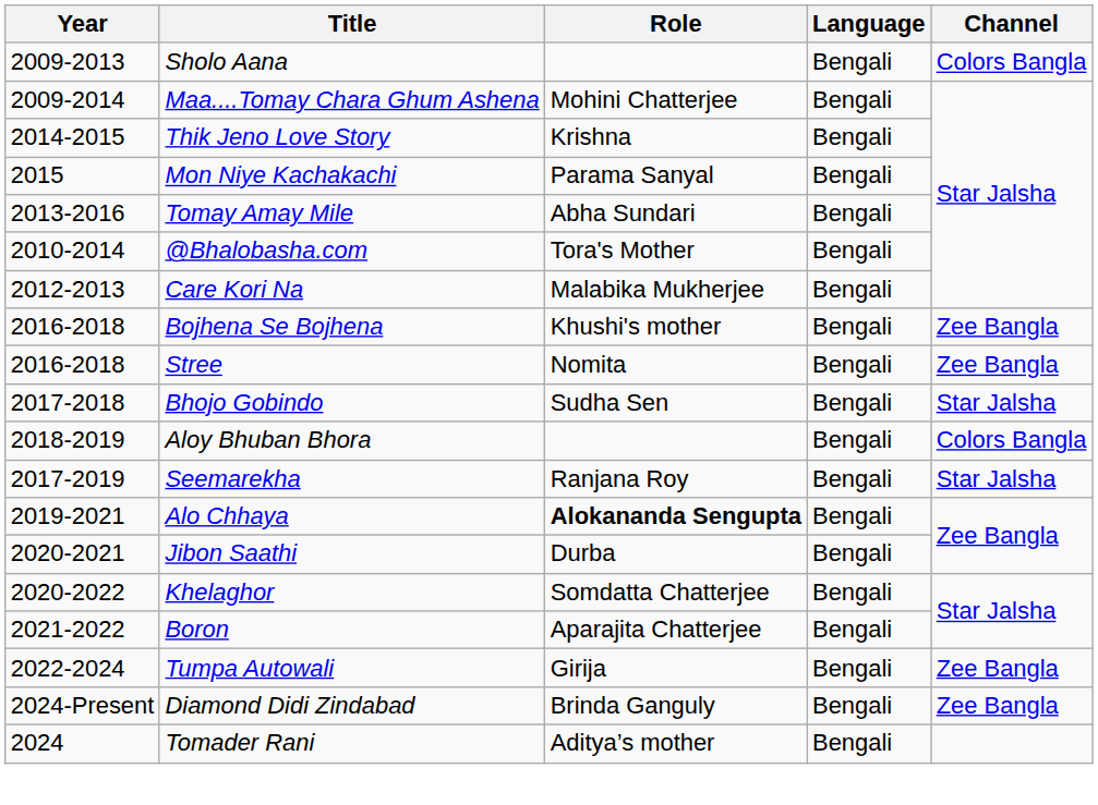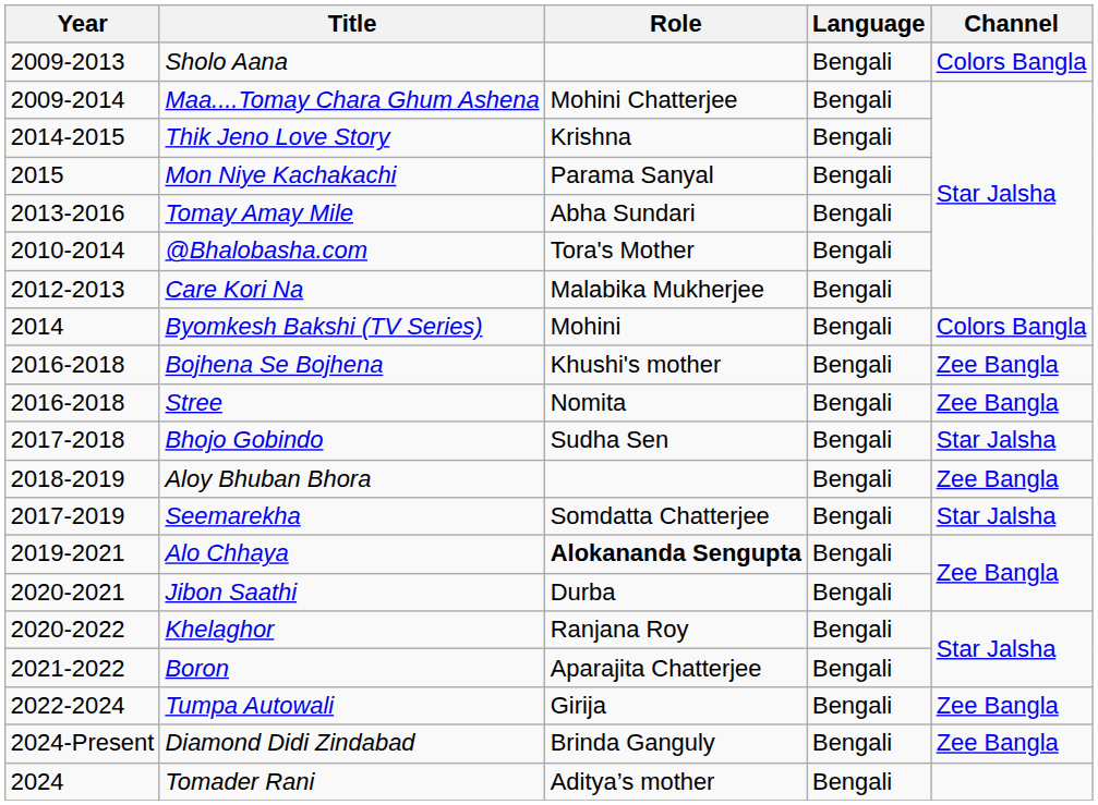+ row: 2014 | Byomkesh Bakshi (TV Series) | Mohini | Bengali | Colors Bangla
Aloy Bhuban Bhora | Channel: Colors Bangla -> Zee Bangla
Seemarekha | Role: Ranjana Roy -> Somdatta Chatterjee
Khelaghor | Role: Somdatta Chatterjee -> Ranjana Roy
